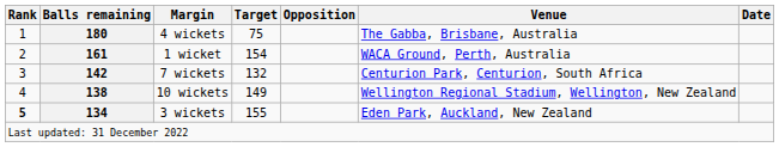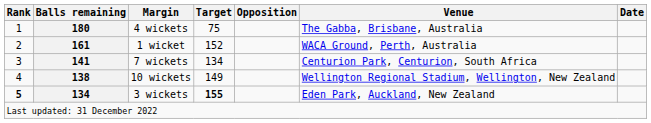1 wicket | Target: 154 -> 152
7 wickets | Balls remaining: 142 -> 141
7 wickets | Target: 132 -> 134
3 wickets | Target: normal -> bold
